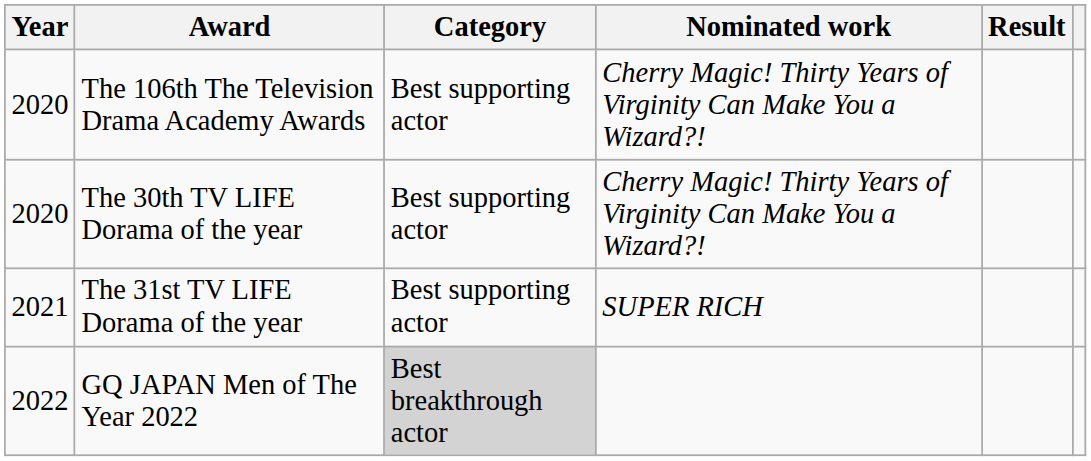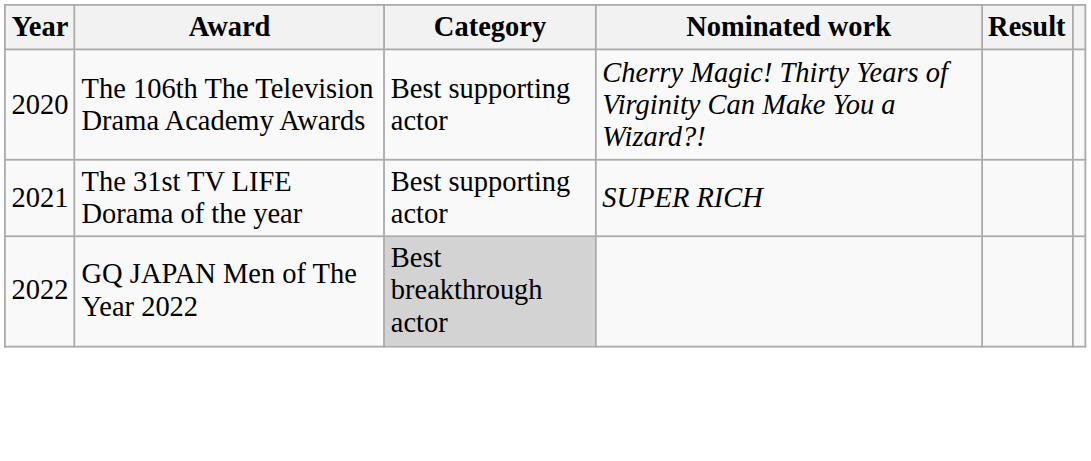- row: 2020 | The 30th TV LIFE Dorama of the year | Best supporting actor | Cherry Magic! Thirty Years of Virginity Can Make You a Wizard?!
